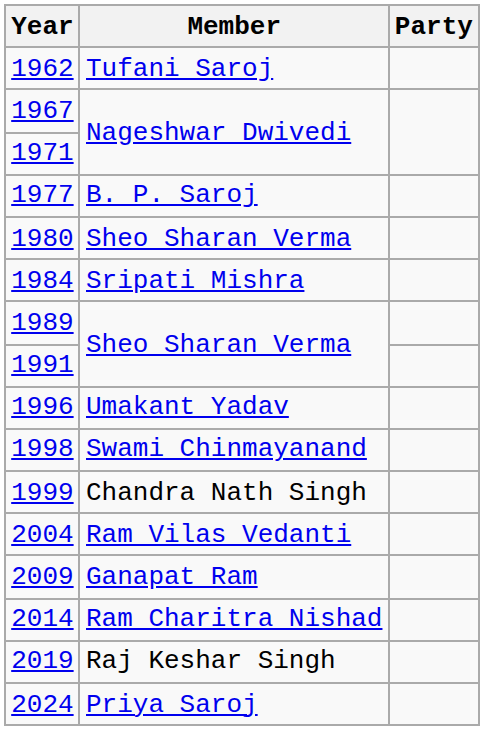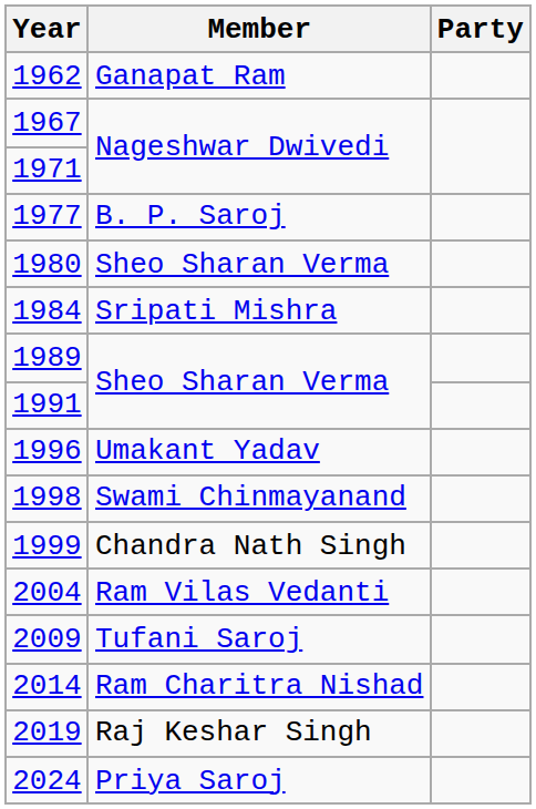1962 | Member: Tufani Saroj -> Ganapat Ram
2009 | Member: Ganapat Ram -> Tufani Saroj
